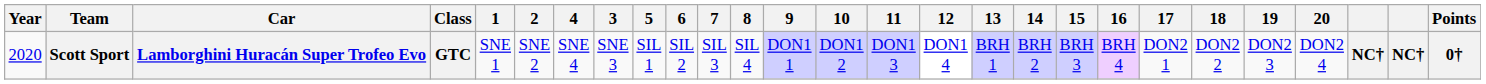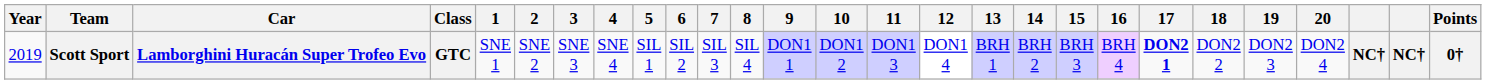columns swapped: 3 <-> 4
Scott Sport | Year: 2020 -> 2019
Scott Sport | 17: normal -> bold
